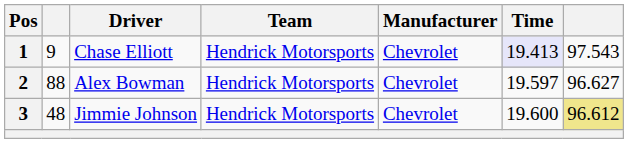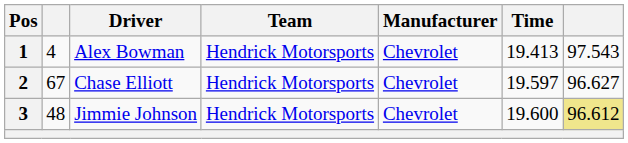1 | column 2: 9 -> 4
1 | Driver: Chase Elliott -> Alex Bowman
1 | Time: lavender background -> no background
2 | column 2: 88 -> 67
2 | Driver: Alex Bowman -> Chase Elliott
